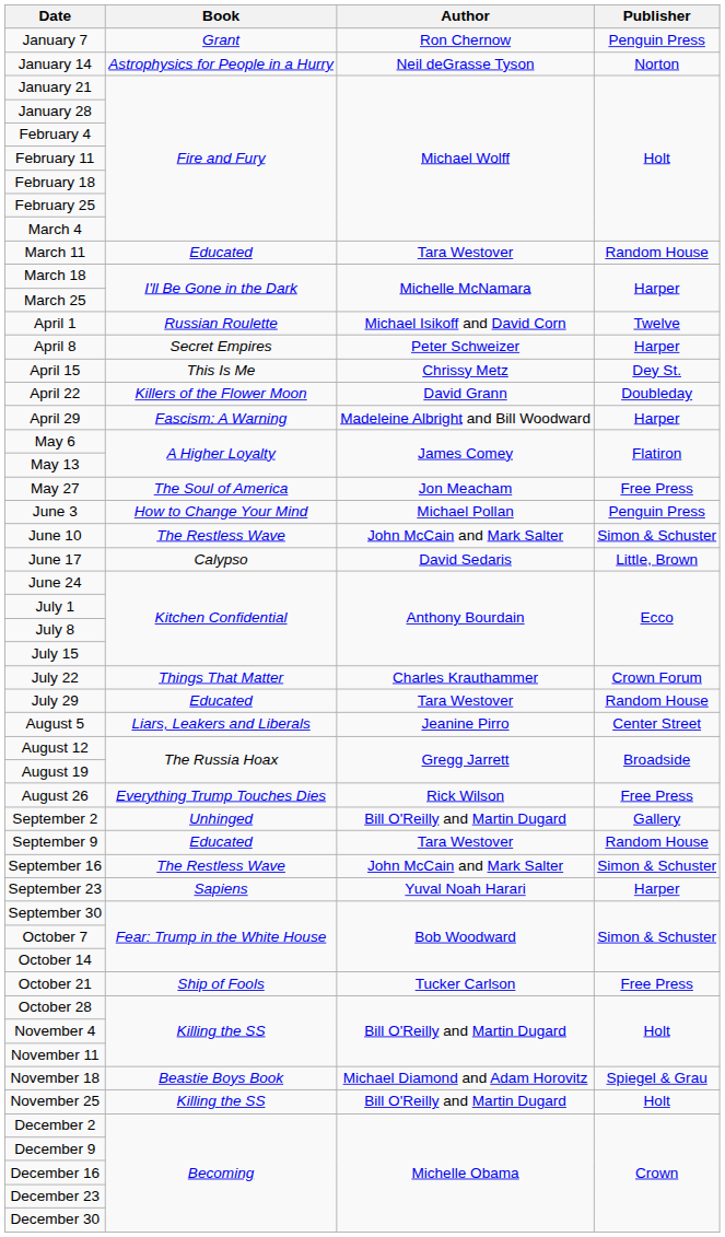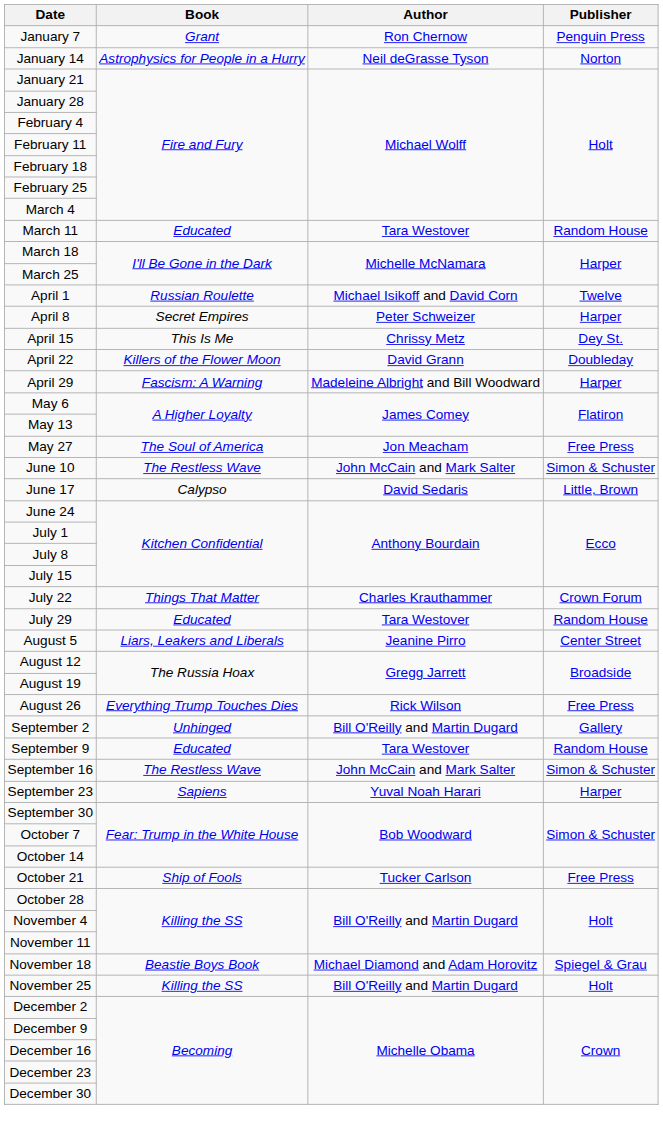- row: June 3 | How to Change Your Mind | Michael Pollan | Penguin Press
